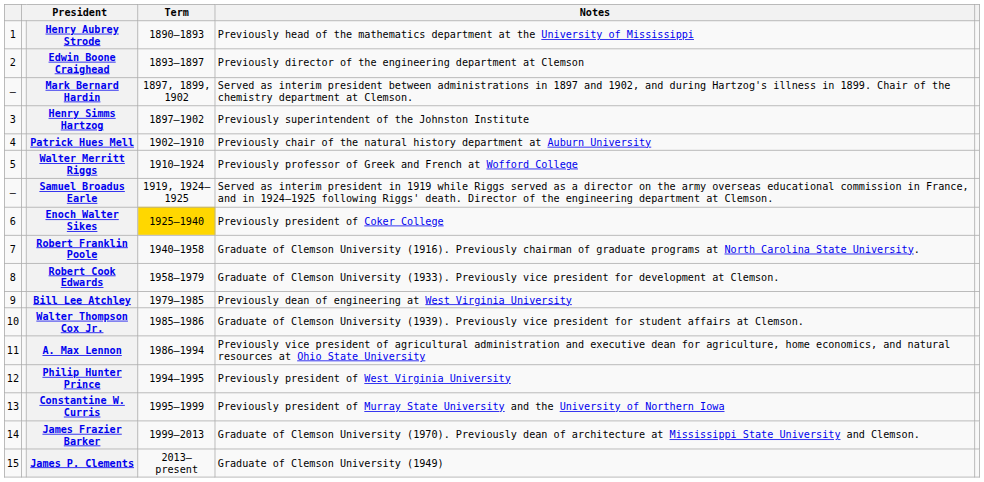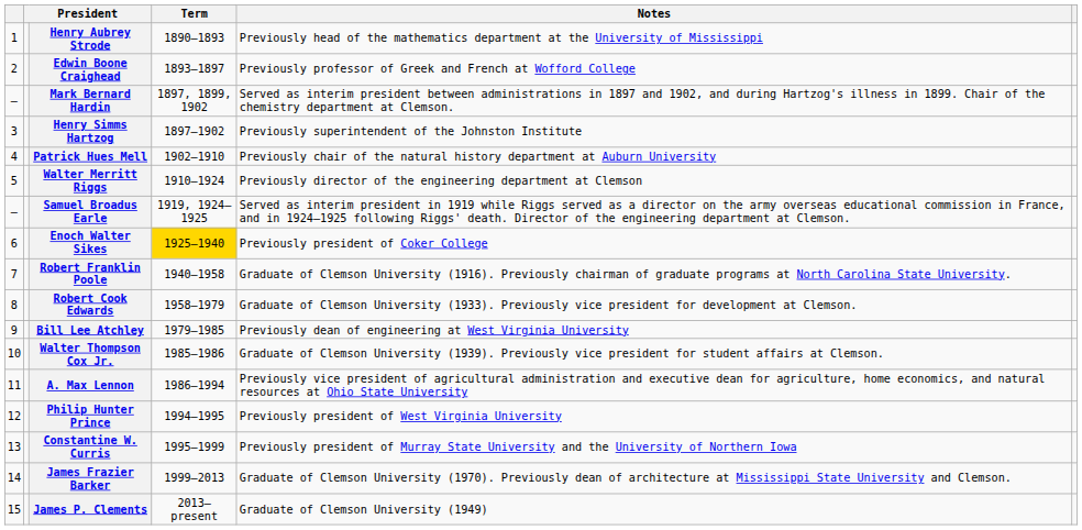Edwin Boone Craighead | Notes: Previously director of the engineering department at Clemson -> Previously professor of Greek and French at Wofford College
Walter Merritt Riggs | Notes: Previously professor of Greek and French at Wofford College -> Previously director of the engineering department at Clemson
